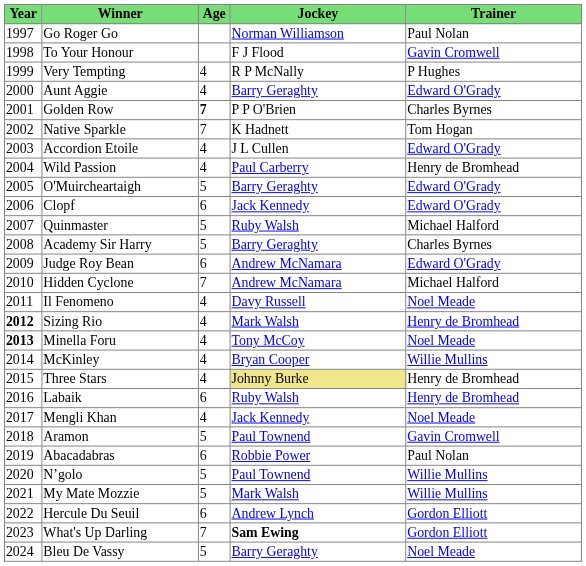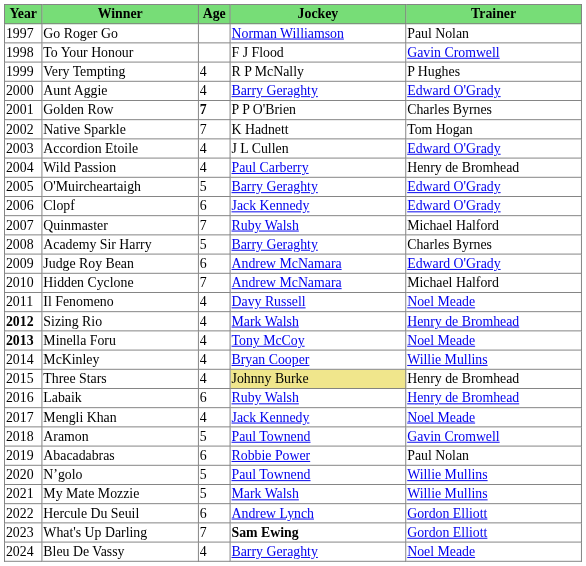Quinmaster | Age: 5 -> 7
Bleu De Vassy | Age: 5 -> 4
